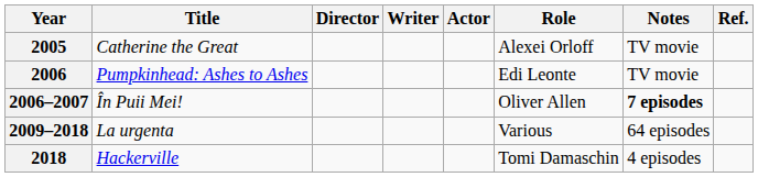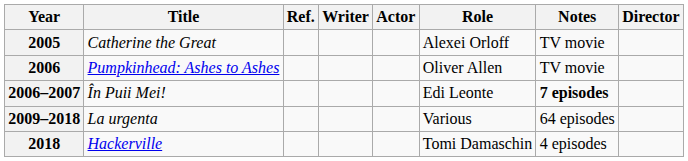columns swapped: Director <-> Ref.
2006 | Role: Edi Leonte -> Oliver Allen
2006–2007 | Role: Oliver Allen -> Edi Leonte
